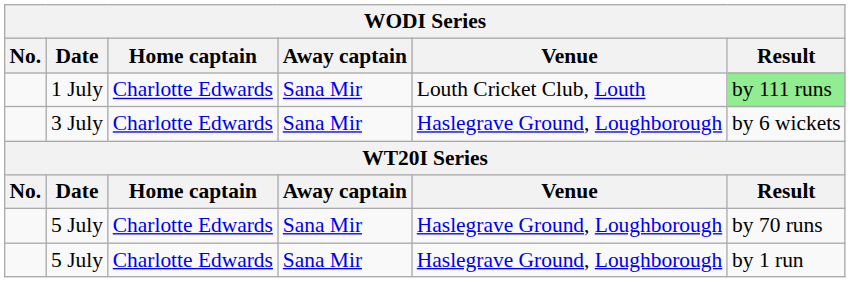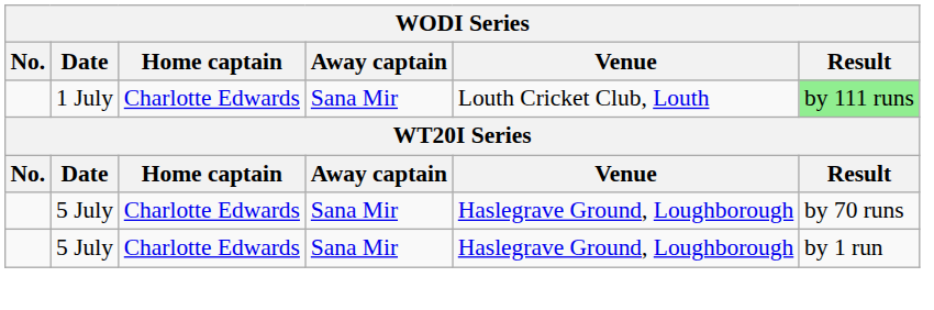- row: 3 July | Charlotte Edwards | Sana Mir | Haslegrave Ground, Loughborough | by 6 wickets
